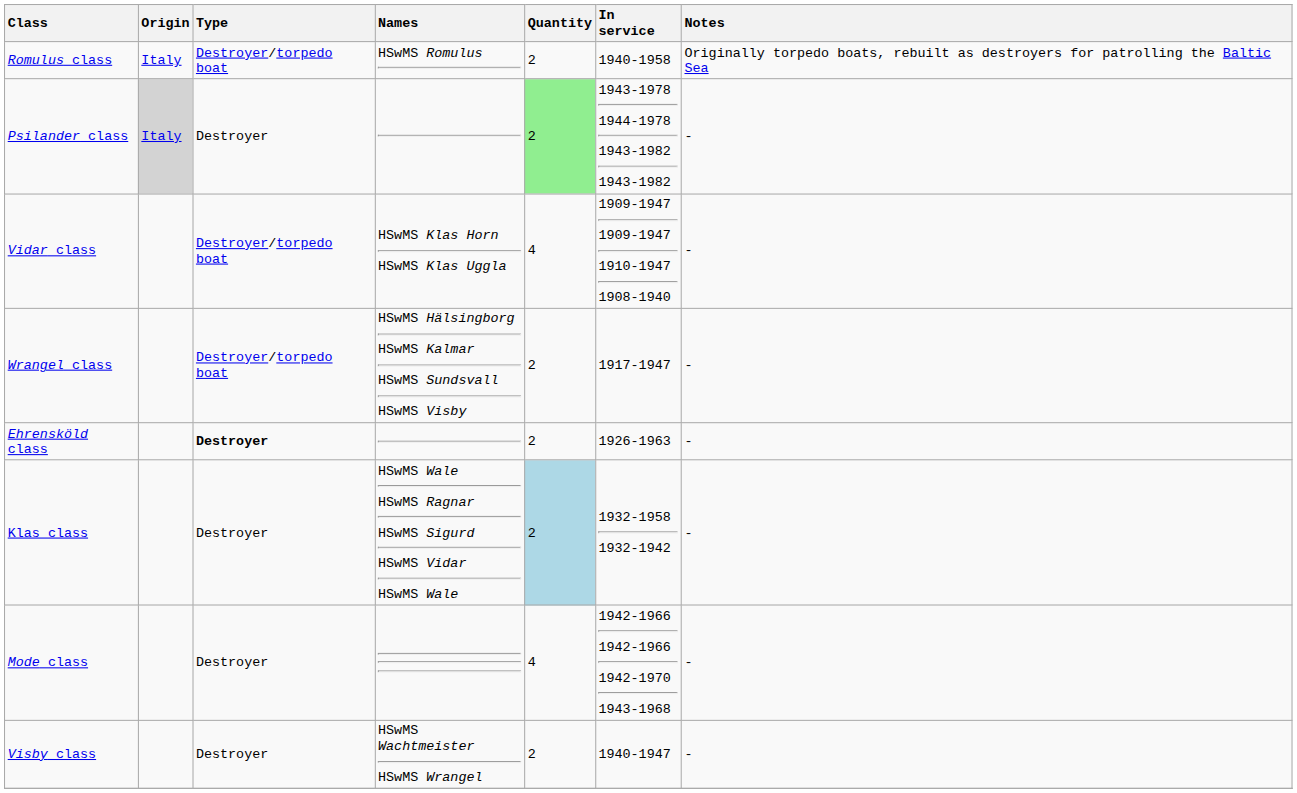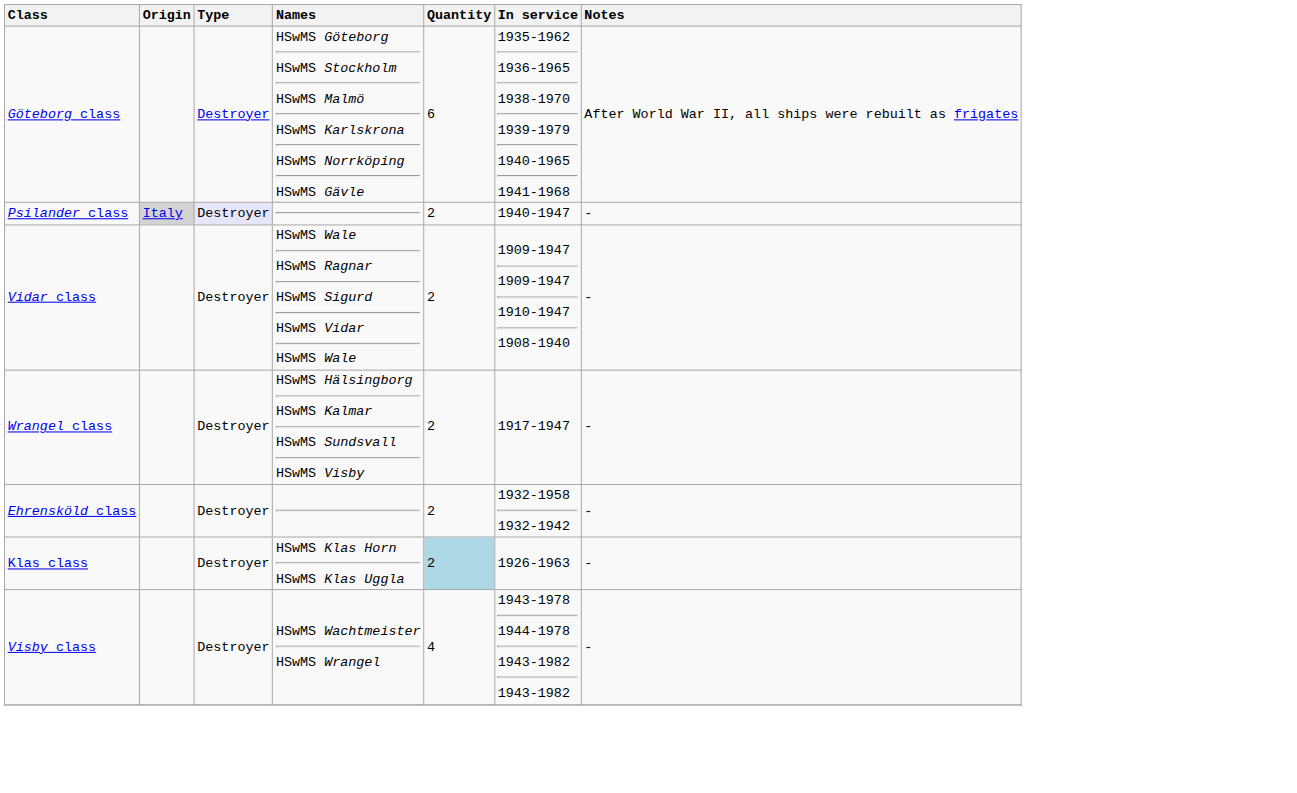+ row: Göteborg class | Destroyer | HSwMS Göteborg HSwMS Stockholm HSwMS Malmö HSwMS Karlskrona HSwMS Norrköping HSwMS Gävle | 6 | 1935-1962 1936-1965 1938-1970 1939-1979 1940-1965 1941-1968 | After World War II, all ships were rebuilt as frigates
- row: Romulus class | Italy | Destroyer/torpedo boat | HSwMS Romulus | 2 | 1940-1958 | Originally torpedo boats, rebuilt as destroyers for patrolling the Baltic Sea
Psilander class | Type: no background -> lavender background
Psilander class | Quantity: lightgreen background -> no background
Psilander class | In service: 1943-1978 1944-1978 1943-1982 1943-1982 -> 1940-1947
Vidar class | Type: Destroyer/torpedo boat -> Destroyer
Vidar class | Names: HSwMS Klas Horn HSwMS Klas Uggla -> HSwMS Wale HSwMS Ragnar HSwMS Sigurd HSwMS Vidar HSwMS Wale
Vidar class | Quantity: 4 -> 2
Wrangel class | Type: Destroyer/torpedo boat -> Destroyer
Ehrensköld class | Type: bold -> normal
Ehrensköld class | In service: 1926-1963 -> 1932-1958 1932-1942
Klas class | Names: HSwMS Wale HSwMS Ragnar HSwMS Sigurd HSwMS Vidar HSwMS Wale -> HSwMS Klas Horn HSwMS Klas Uggla
Klas class | In service: 1932-1958 1932-1942 -> 1926-1963
- row: Mode class | Destroyer | 4 | 1942-1966 1942-1966 1942-1970 1943-1968 | -
Visby class | Quantity: 2 -> 4
Visby class | In service: 1940-1947 -> 1943-1978 1944-1978 1943-1982 1943-1982
